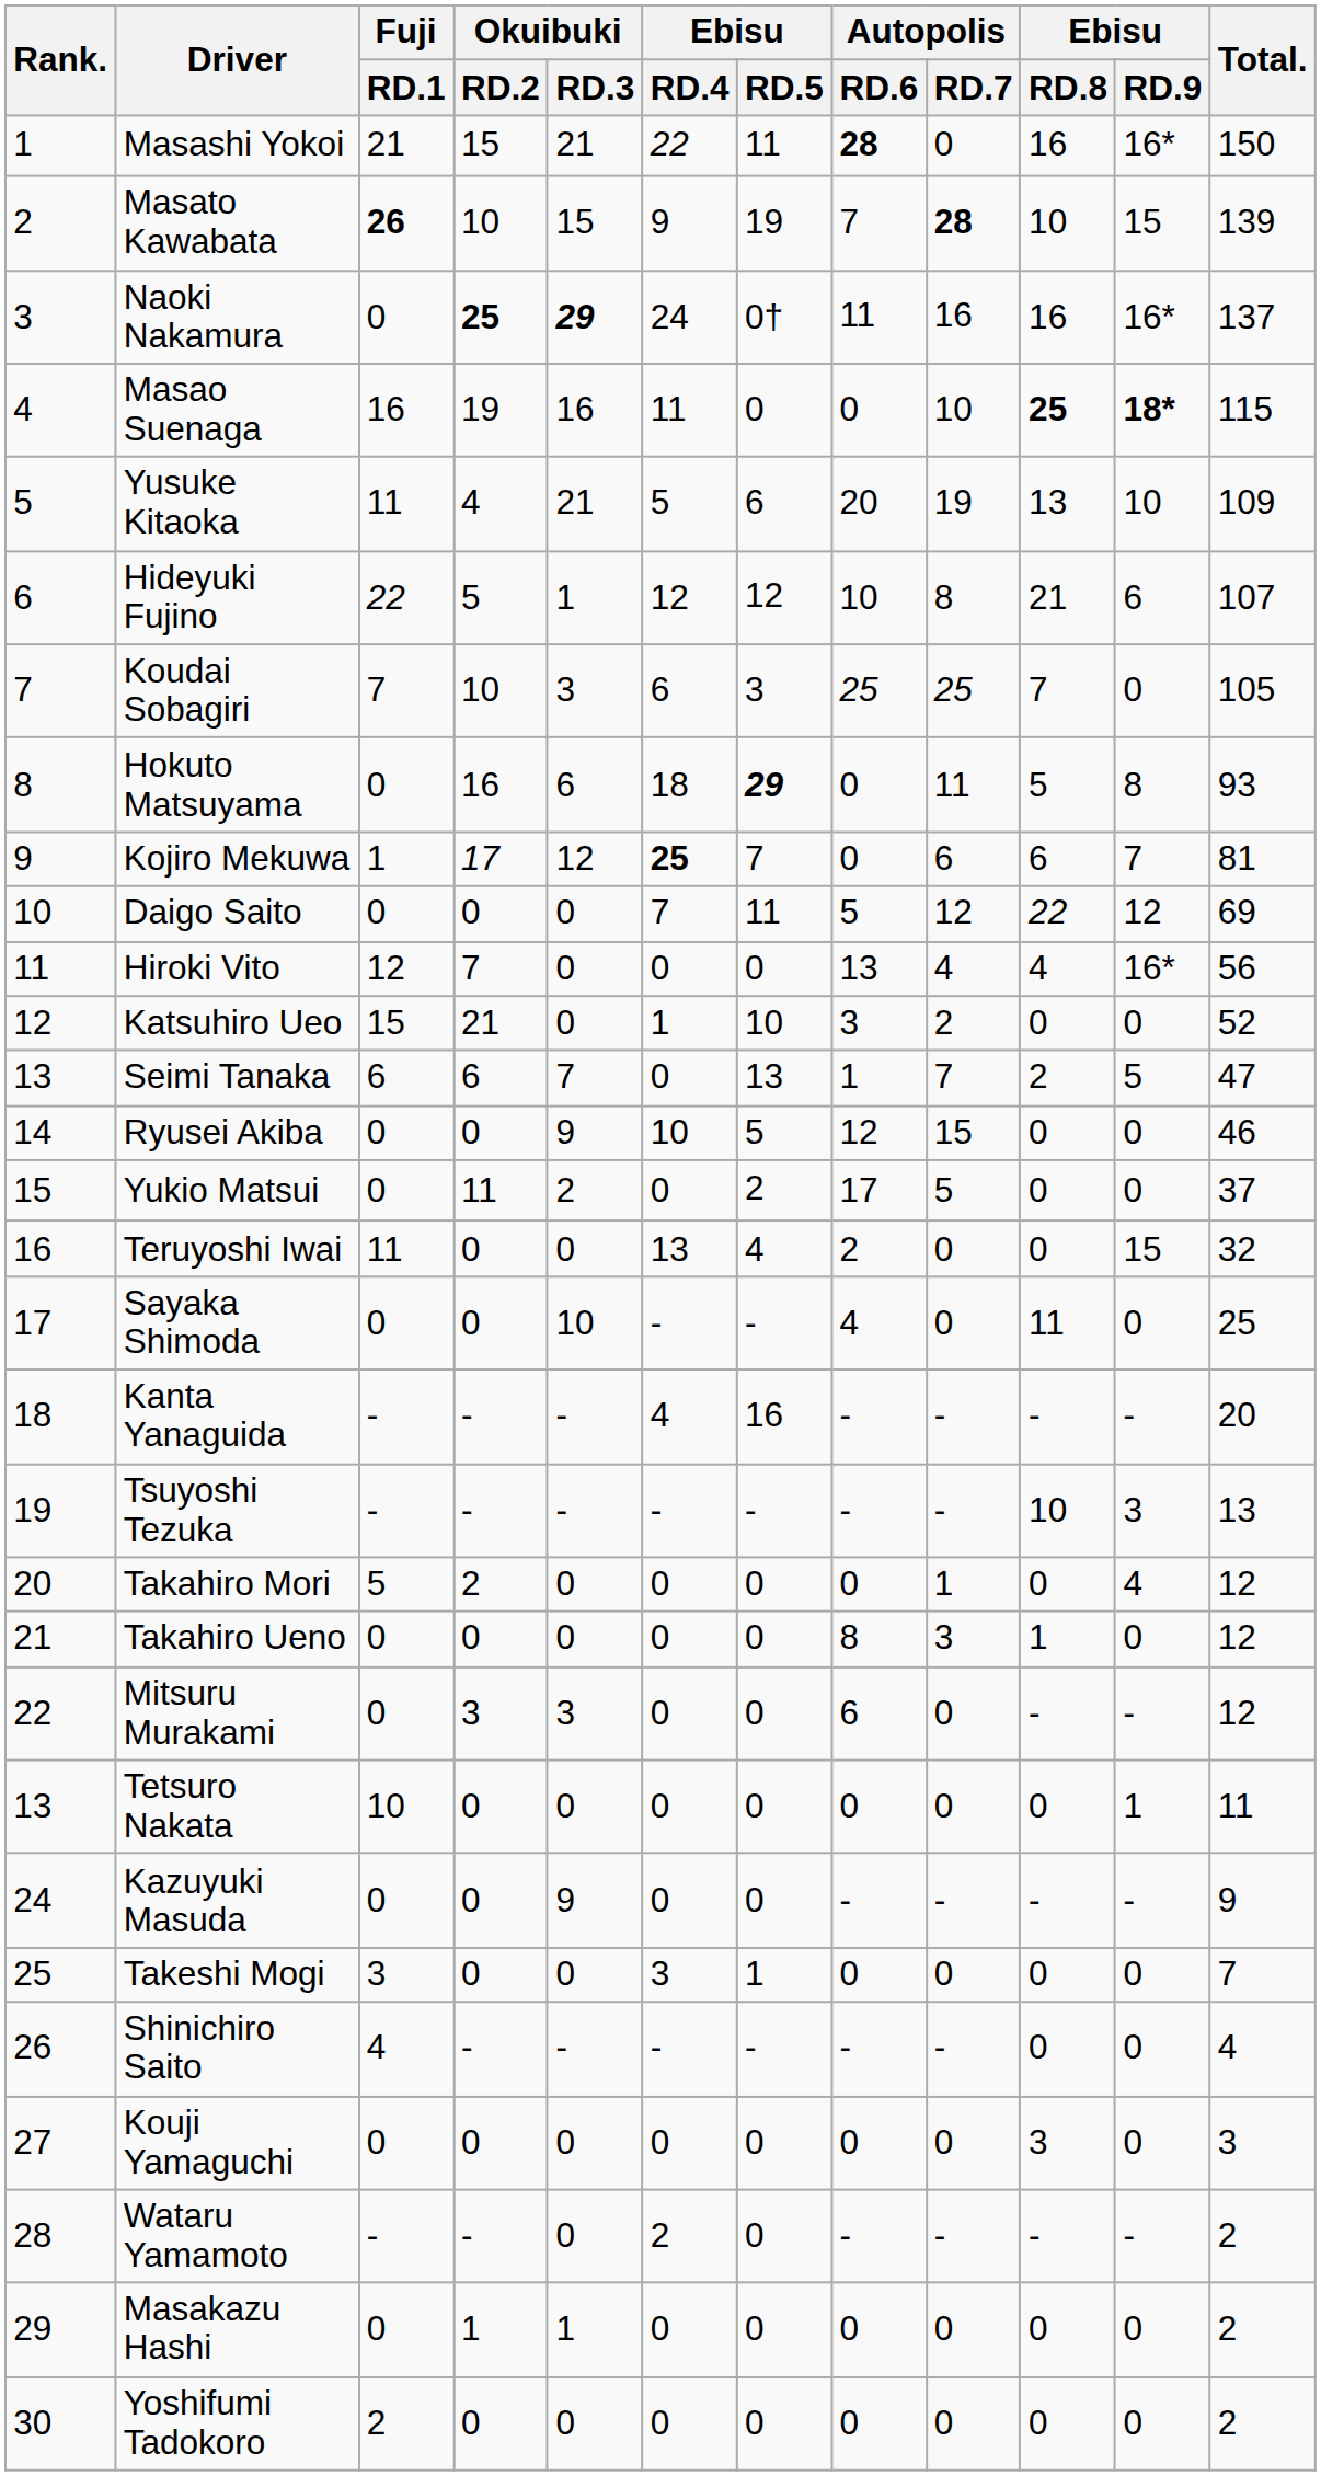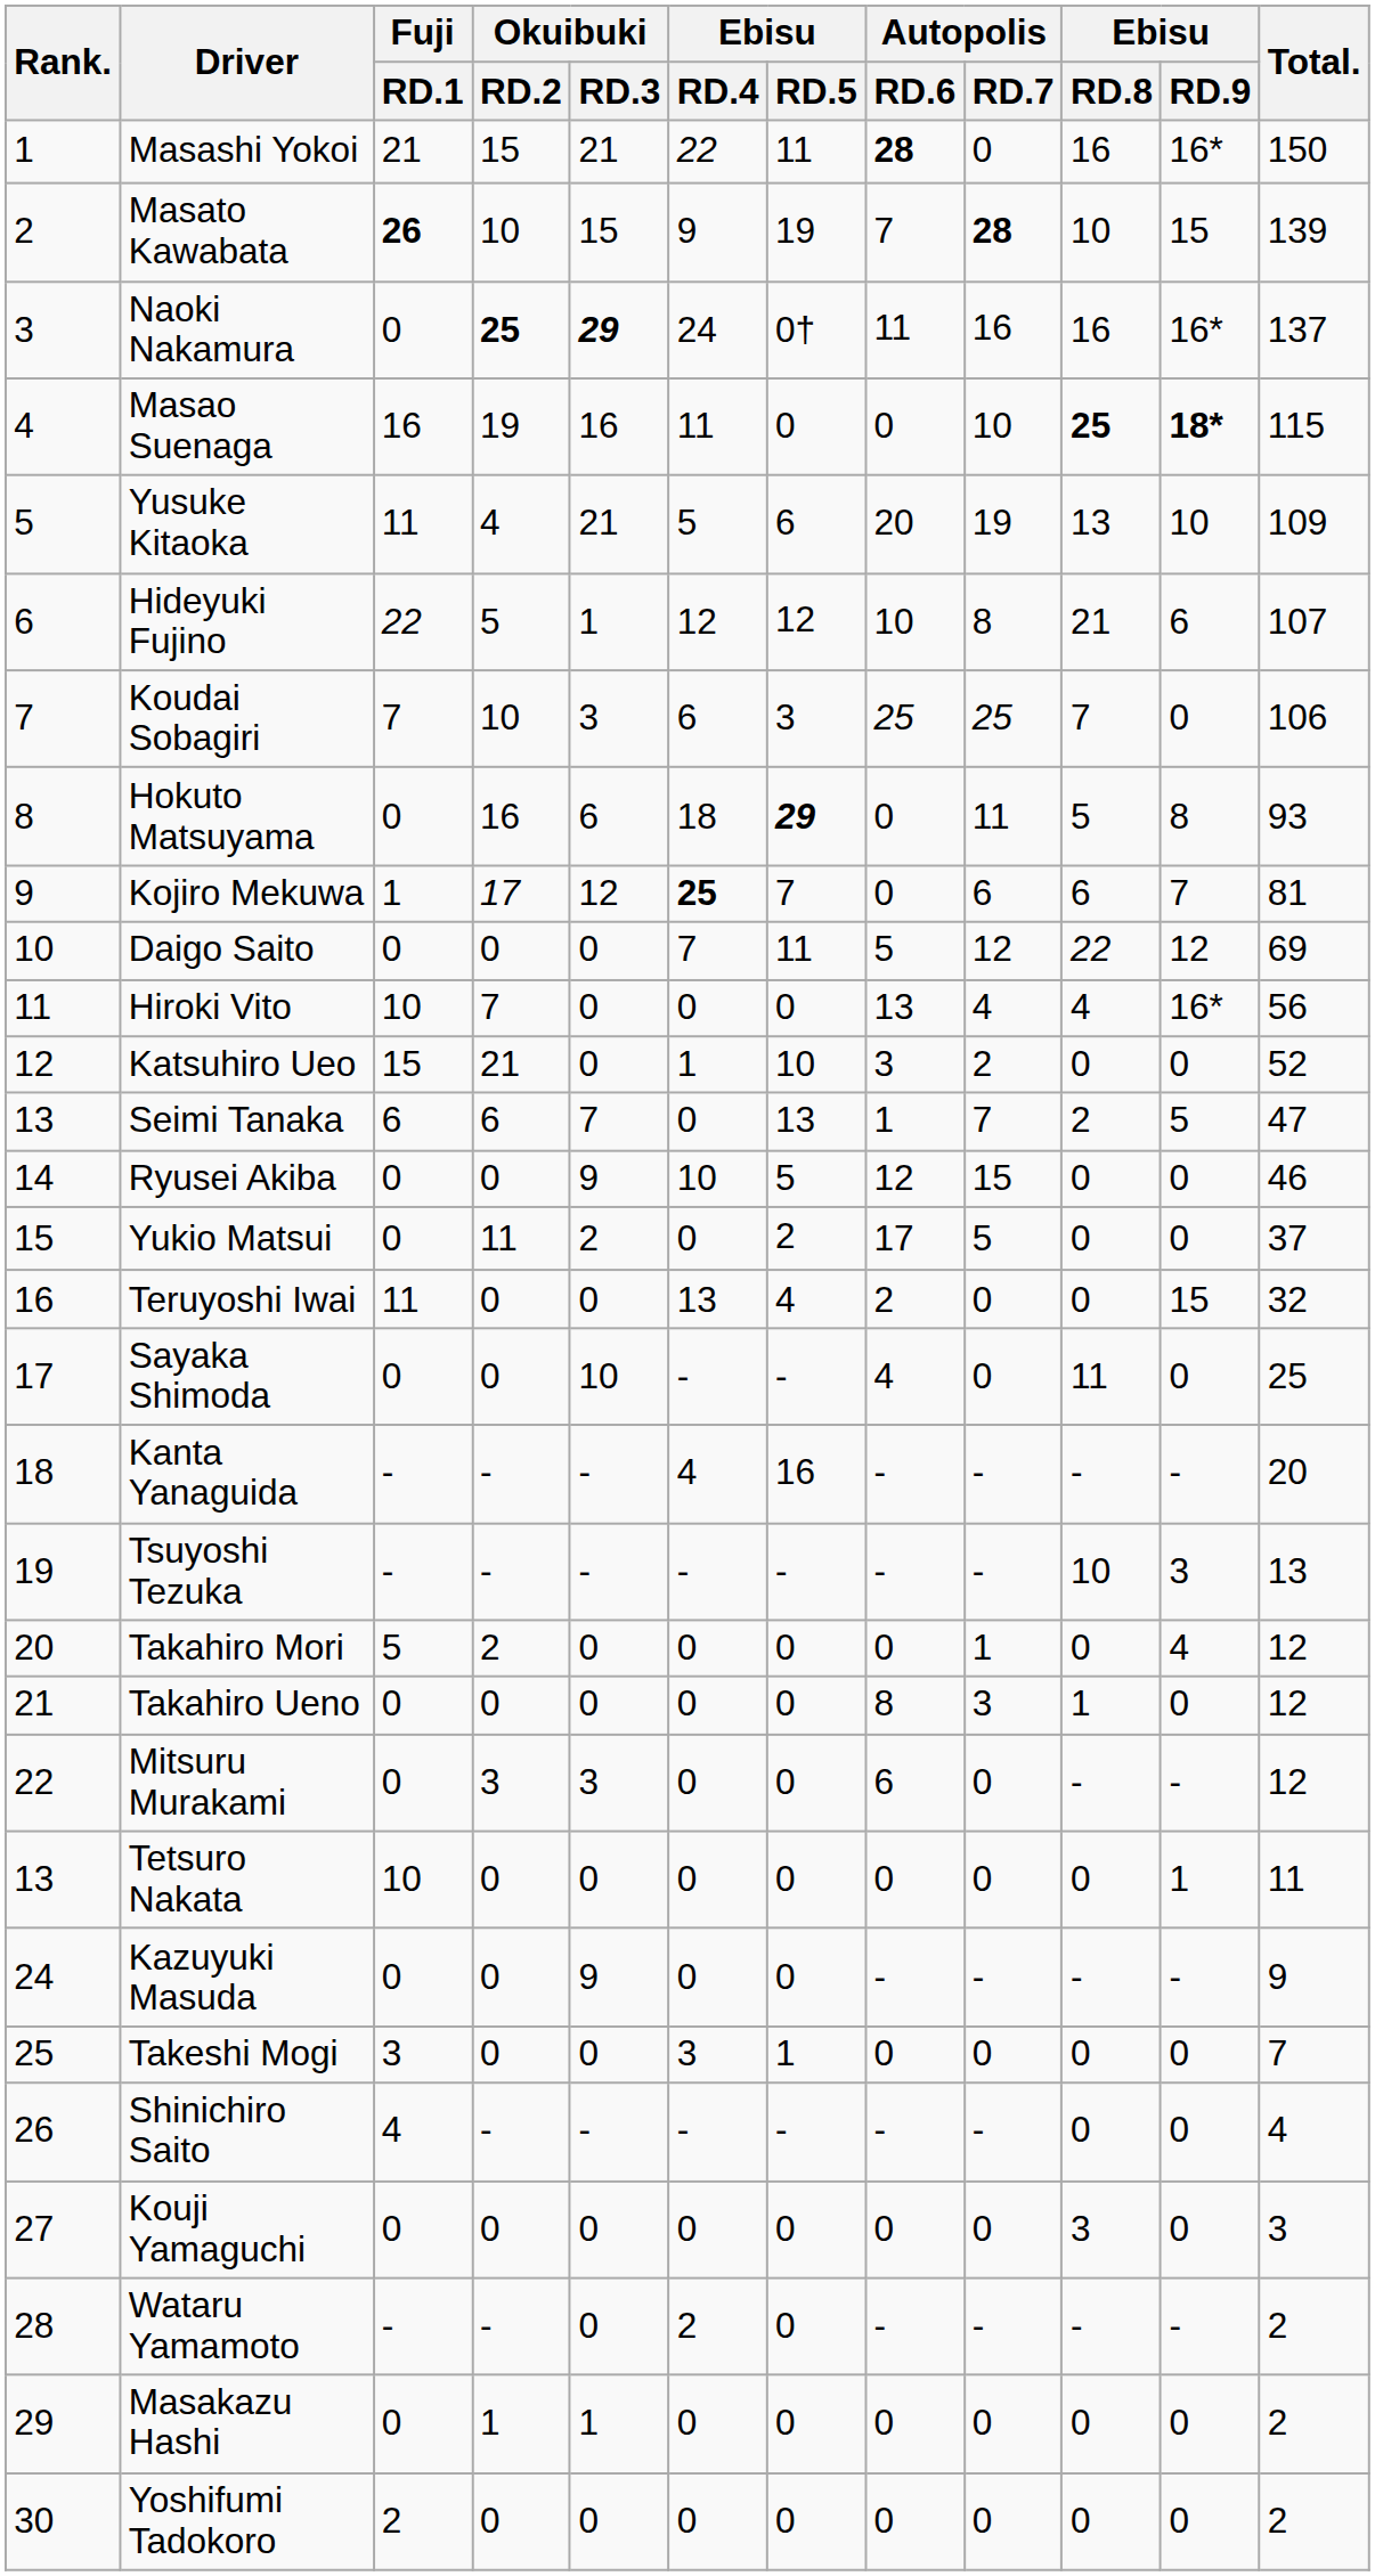Koudai Sobagiri | Total.: 105 -> 106
Hiroki Vito | Fuji / RD.1: 12 -> 10
